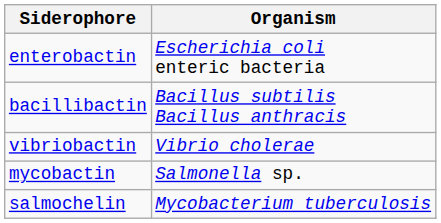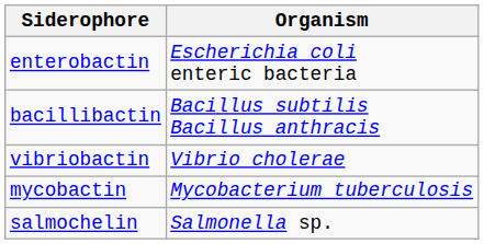mycobactin | Organism: Salmonella sp. -> Mycobacterium tuberculosis
salmochelin | Organism: Mycobacterium tuberculosis -> Salmonella sp.
